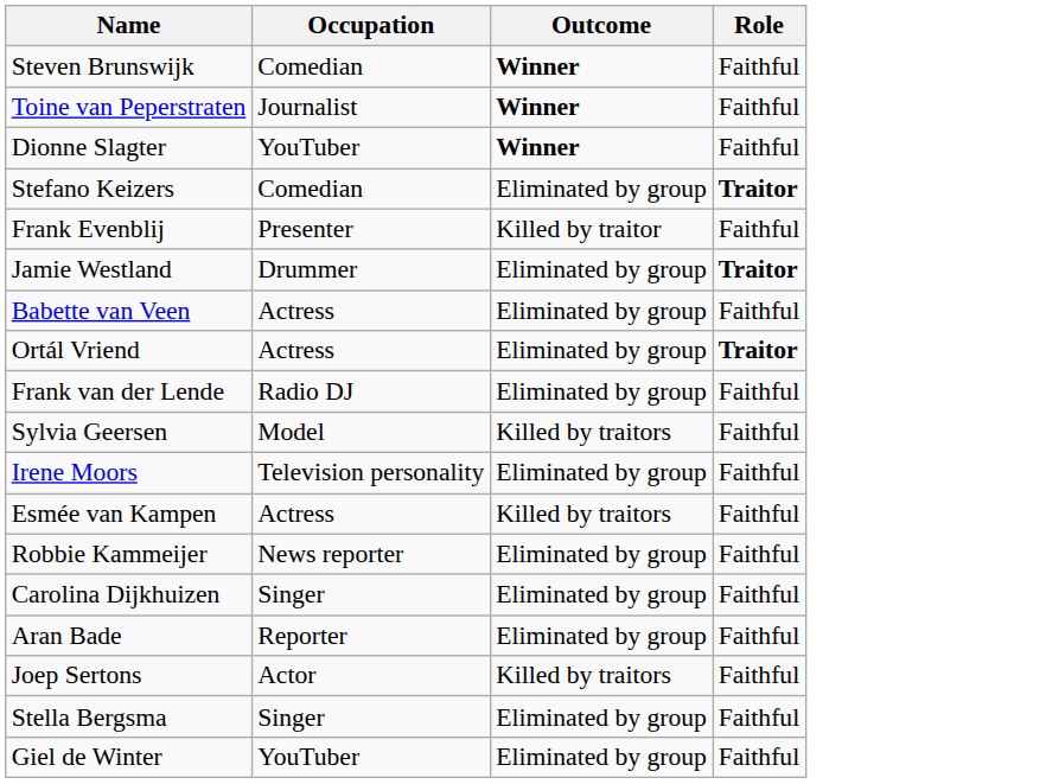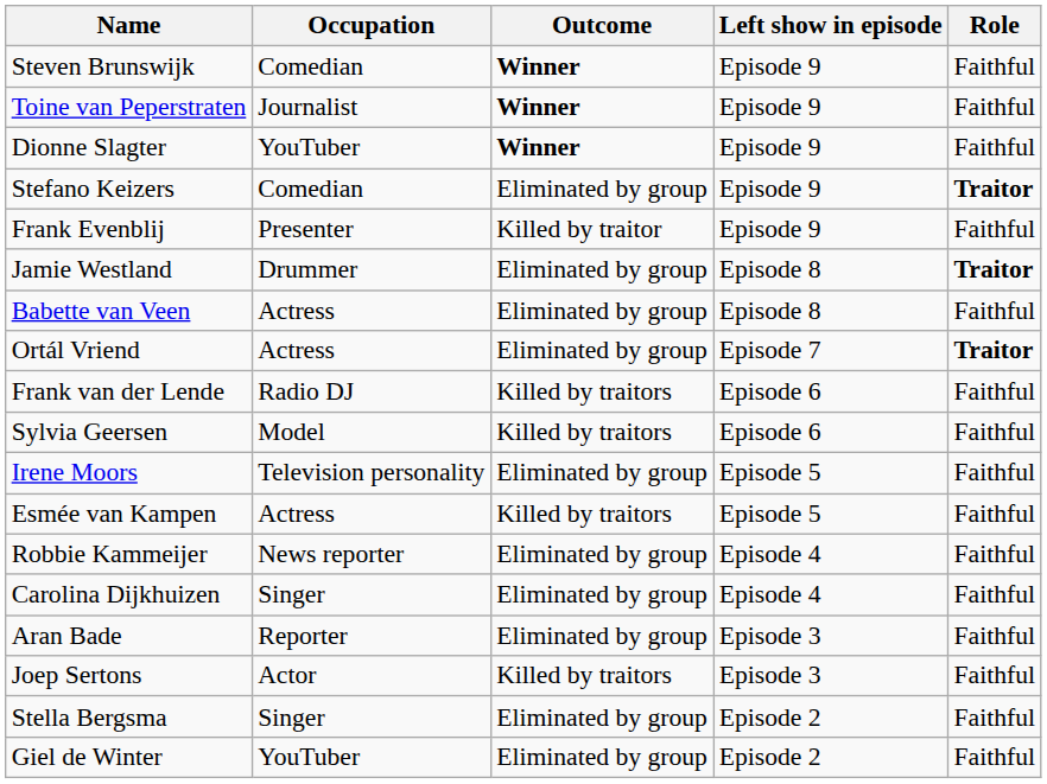+ column: Left show in episode | Episode 9 | Episode 9 | Episode 9 | Episode 9 | Episode 9 | Episode 8 | Episode 8 | Episode 7 | Episode 6 | Episode 6 | Episode 5 | Episode 5 | Episode 4 | Episode 4 | Episode 3 | Episode 3 | Episode 2 | Episode 2
Frank van der Lende | Outcome: Eliminated by group -> Killed by traitors
